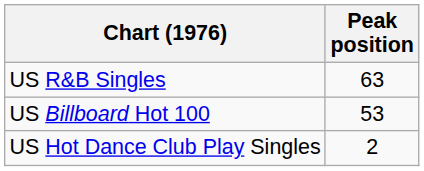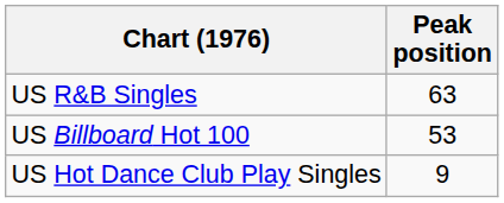US Hot Dance Club Play Singles | Peak position: 2 -> 9
